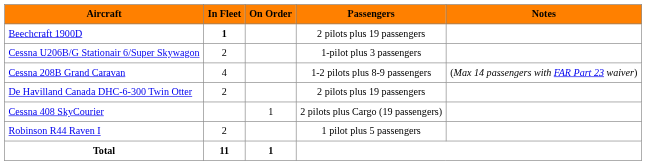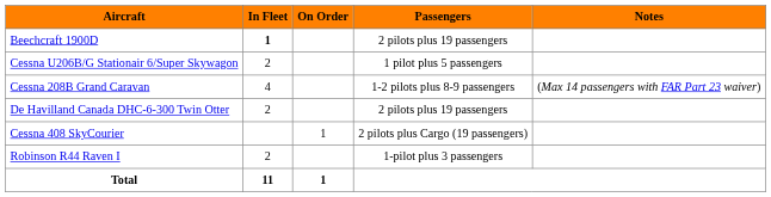Cessna U206B/G Stationair 6/Super Skywagon | Passengers: 1-pilot plus 3 passengers -> 1 pilot plus 5 passengers
Robinson R44 Raven I | Passengers: 1 pilot plus 5 passengers -> 1-pilot plus 3 passengers
